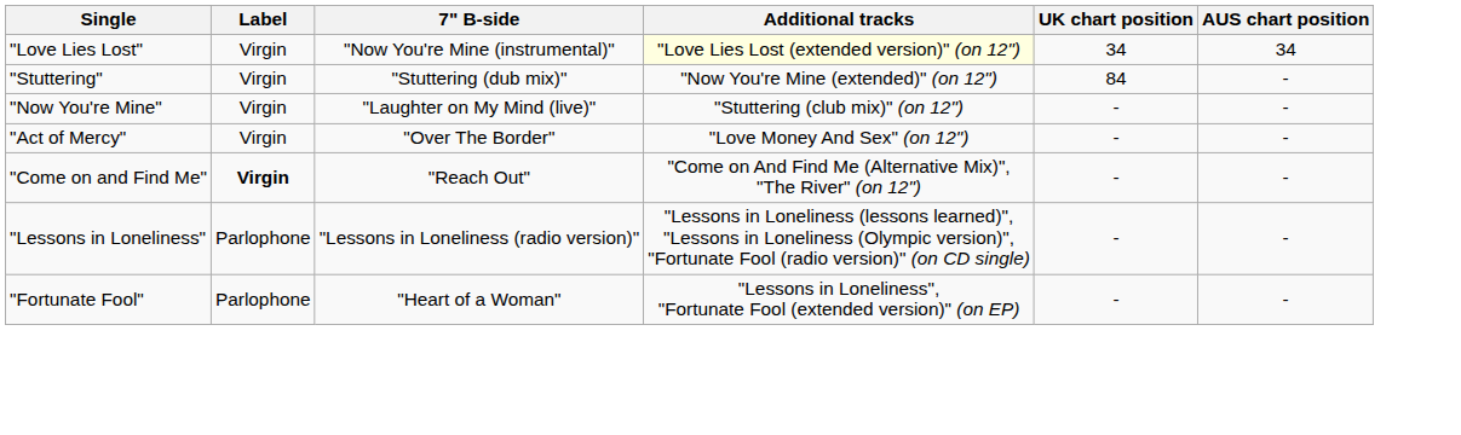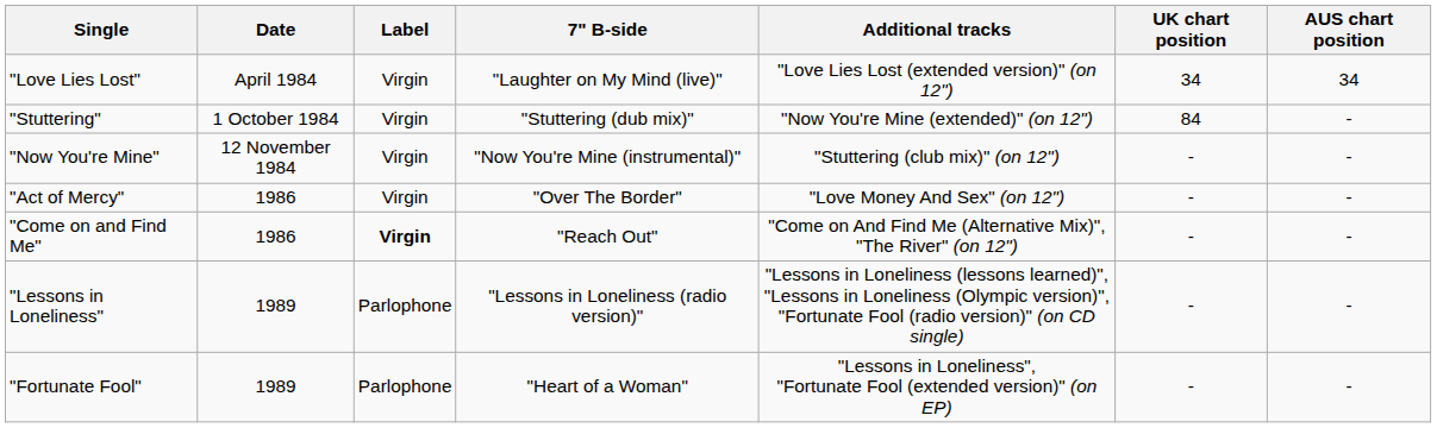+ column: Date | April 1984 | 1 October 1984 | 12 November 1984 | 1986 | 1986 | 1989 | 1989
"Love Lies Lost" | 7" B-side: "Now You're Mine (instrumental)" -> "Laughter on My Mind (live)"
"Love Lies Lost" | Additional tracks: lightyellow background -> no background
"Now You're Mine" | 7" B-side: "Laughter on My Mind (live)" -> "Now You're Mine (instrumental)"
